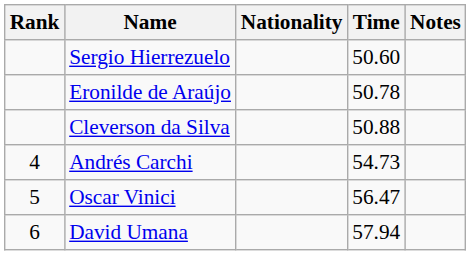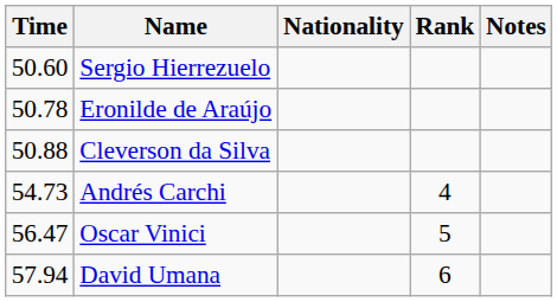columns swapped: Rank <-> Time
